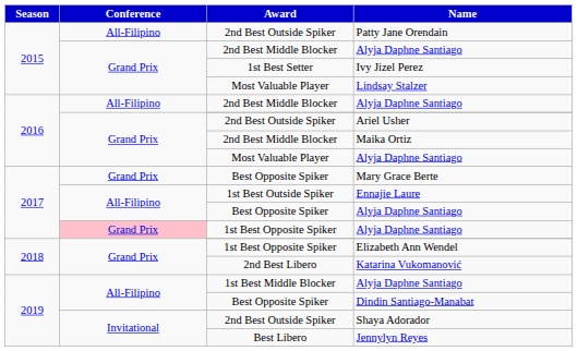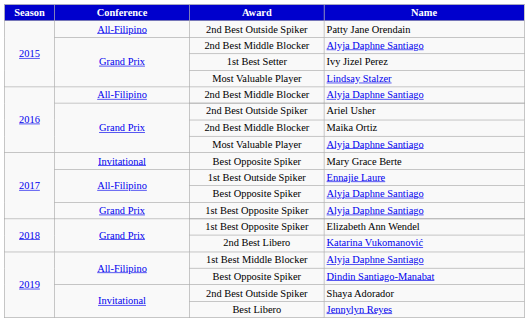Mary Grace Berte | Conference: Grand Prix -> Invitational
1st Best Opposite Spiker / Alyja Daphne Santiago | Conference: pink background -> no background
